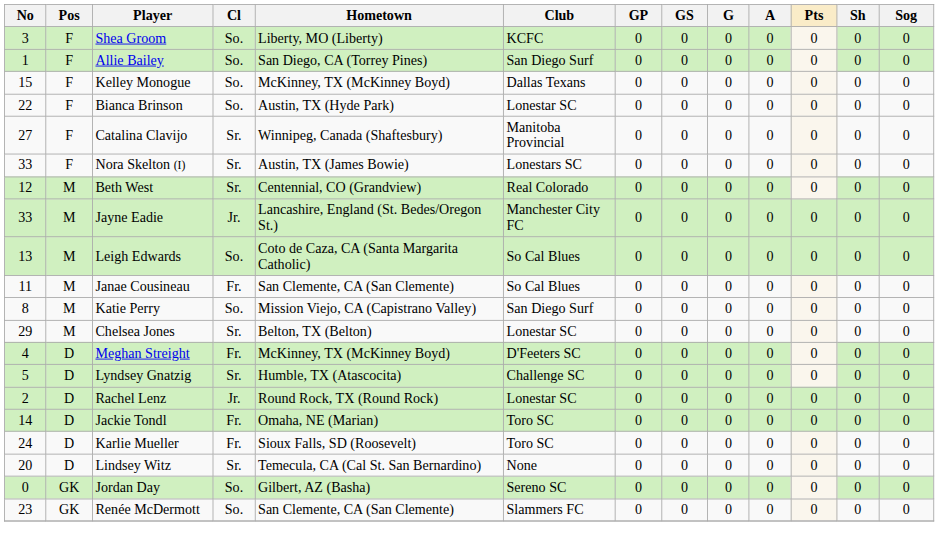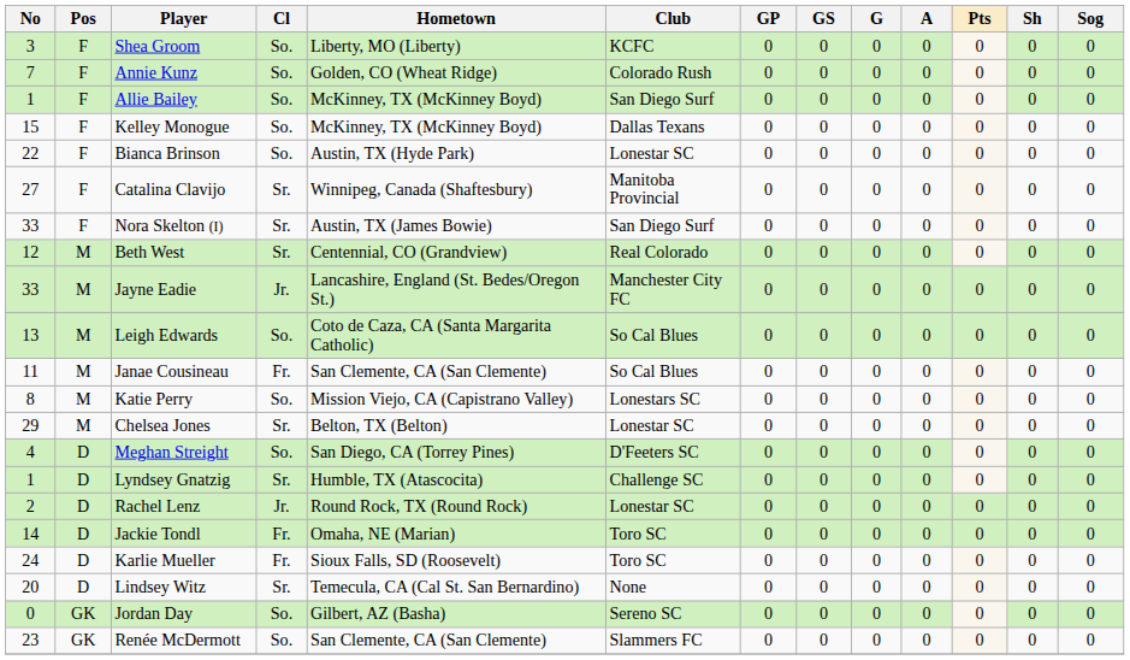+ row: 7 | F | Annie Kunz | So. | Golden, CO (Wheat Ridge) | Colorado Rush | 0 | 0 | 0 | 0 | 0 | 0 | 0
Allie Bailey | Hometown: San Diego, CA (Torrey Pines) -> McKinney, TX (McKinney Boyd)
Nora Skelton (I) | Club: Lonestars SC -> San Diego Surf
Katie Perry | Club: San Diego Surf -> Lonestars SC
Meghan Streight | Cl: Fr. -> So.
Meghan Streight | Hometown: McKinney, TX (McKinney Boyd) -> San Diego, CA (Torrey Pines)
Lyndsey Gnatzig | No: 5 -> 1
